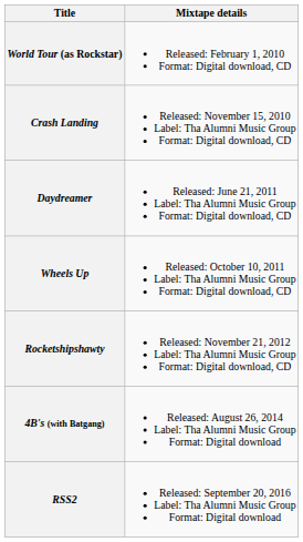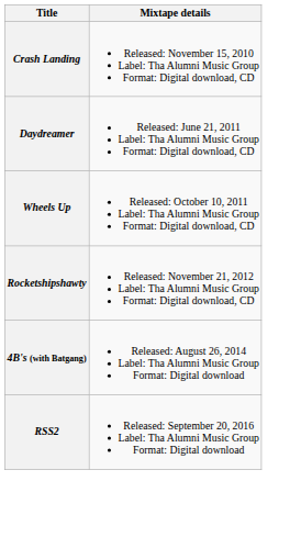- row: World Tour (as Rockstar) | Released: February 1, 2010 Format: Digital download, CD
